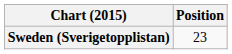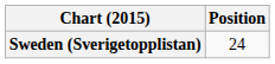Sweden (Sverigetopplistan) | Position: 23 -> 24
